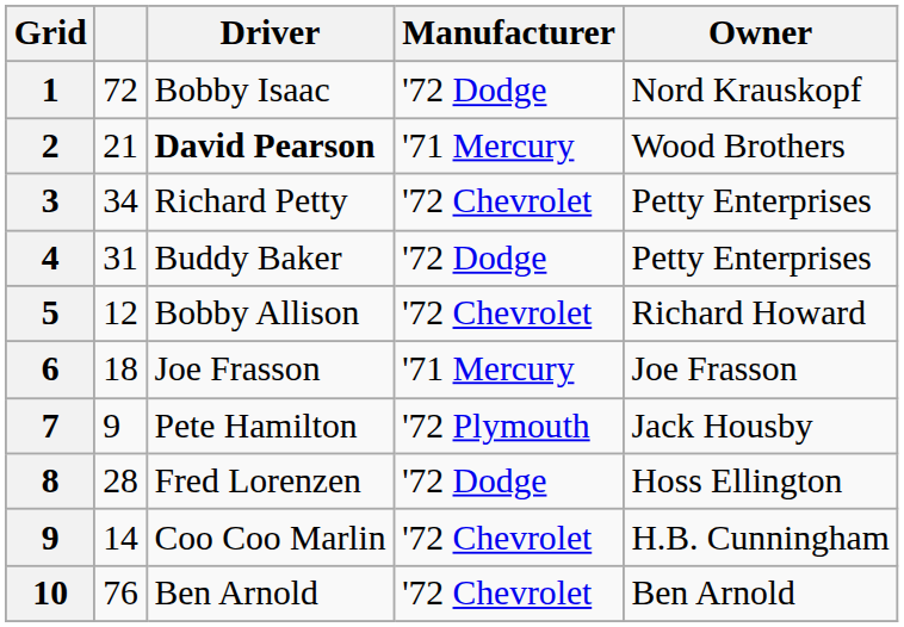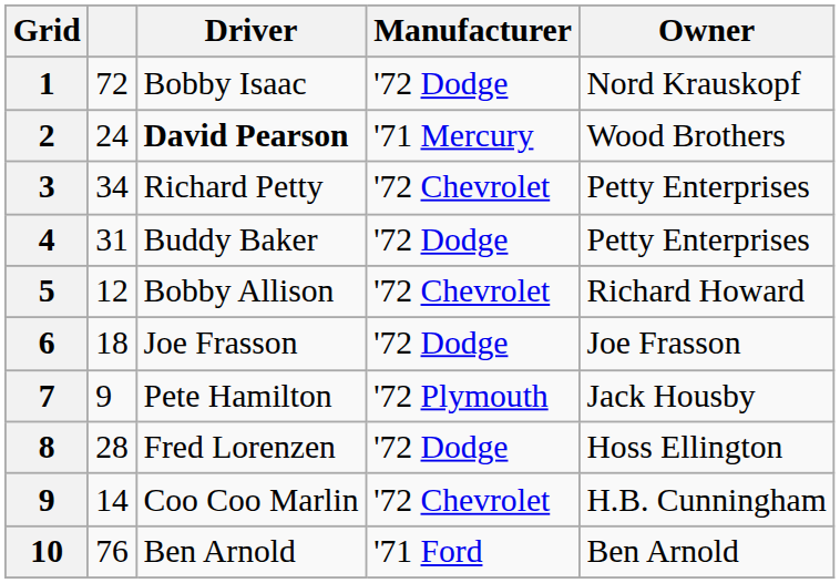2 | column 2: 21 -> 24
6 | Manufacturer: '71 Mercury -> '72 Dodge
10 | Manufacturer: '72 Chevrolet -> '71 Ford
